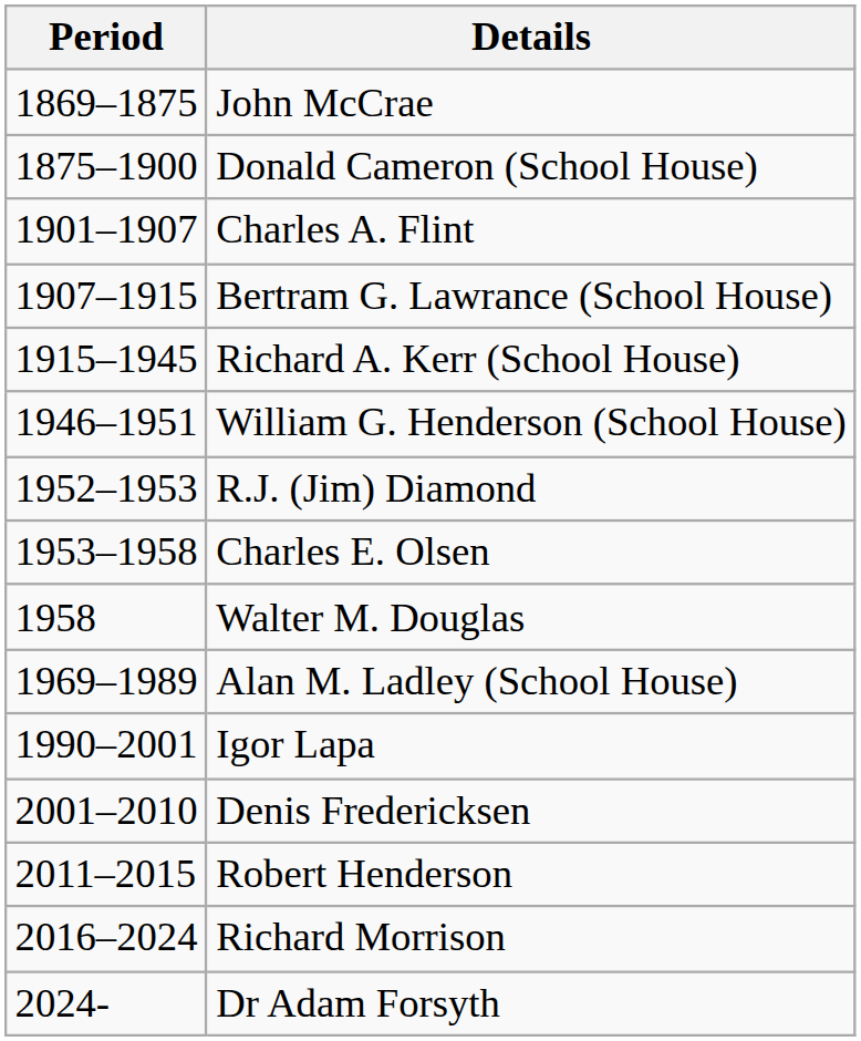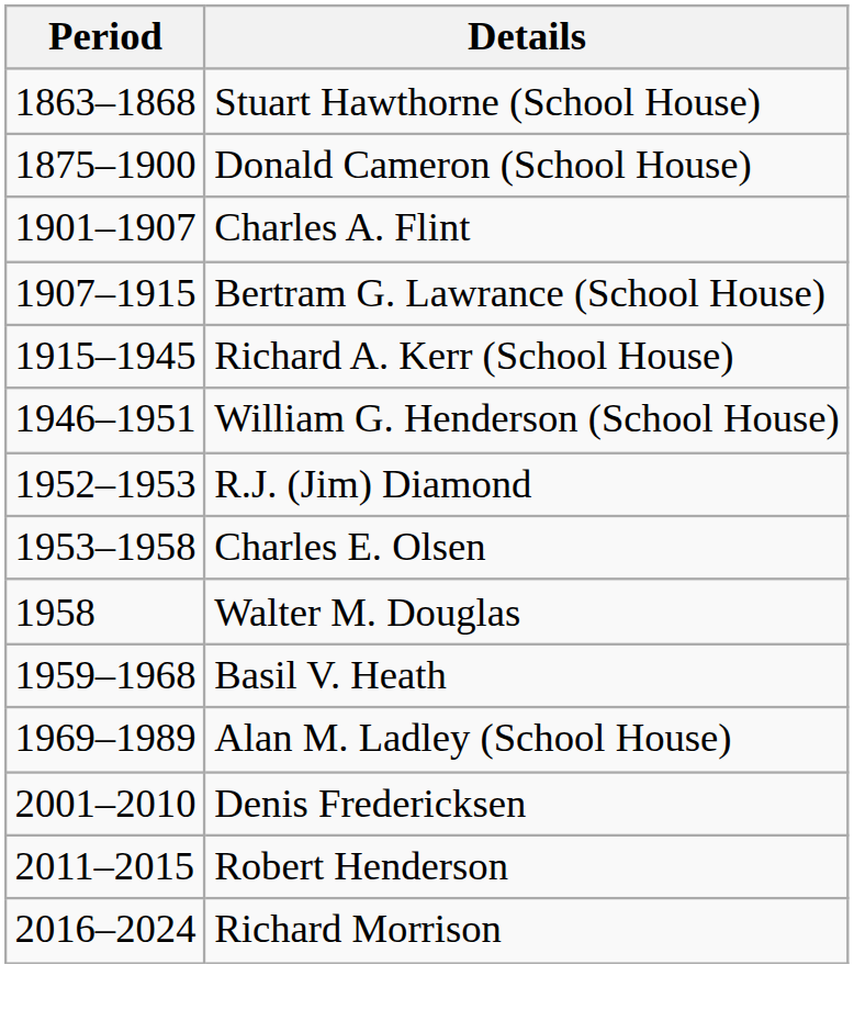+ row: 1863–1868 | Stuart Hawthorne (School House)
- row: 1869–1875 | John McCrae
+ row: 1959–1968 | Basil V. Heath
- row: 1990–2001 | Igor Lapa
- row: 2024- | Dr Adam Forsyth
